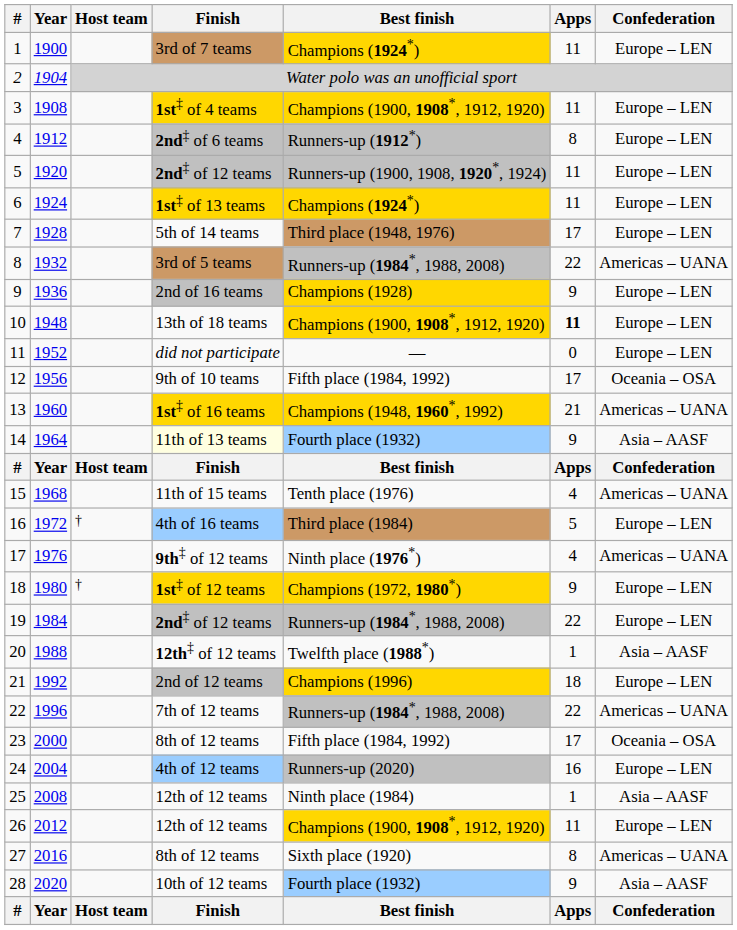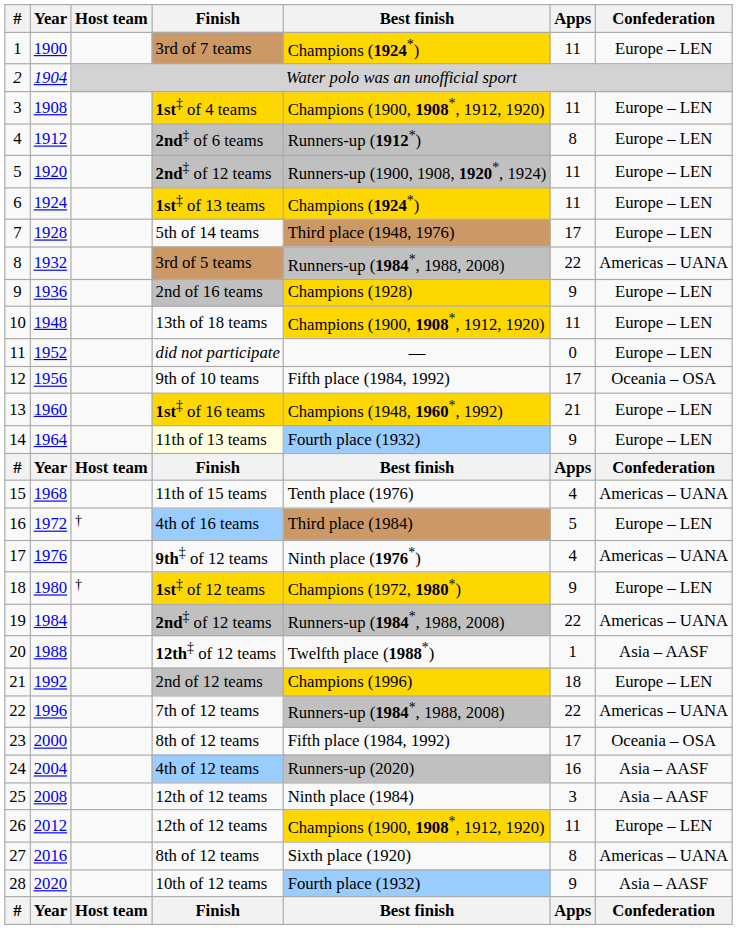10 | Apps: bold -> normal
13 | Confederation: Americas – UANA -> Europe – LEN
14 | Confederation: Asia – AASF -> Europe – LEN
19 | Confederation: Europe – LEN -> Americas – UANA
24 | Confederation: Europe – LEN -> Asia – AASF
25 | Apps: 1 -> 3
